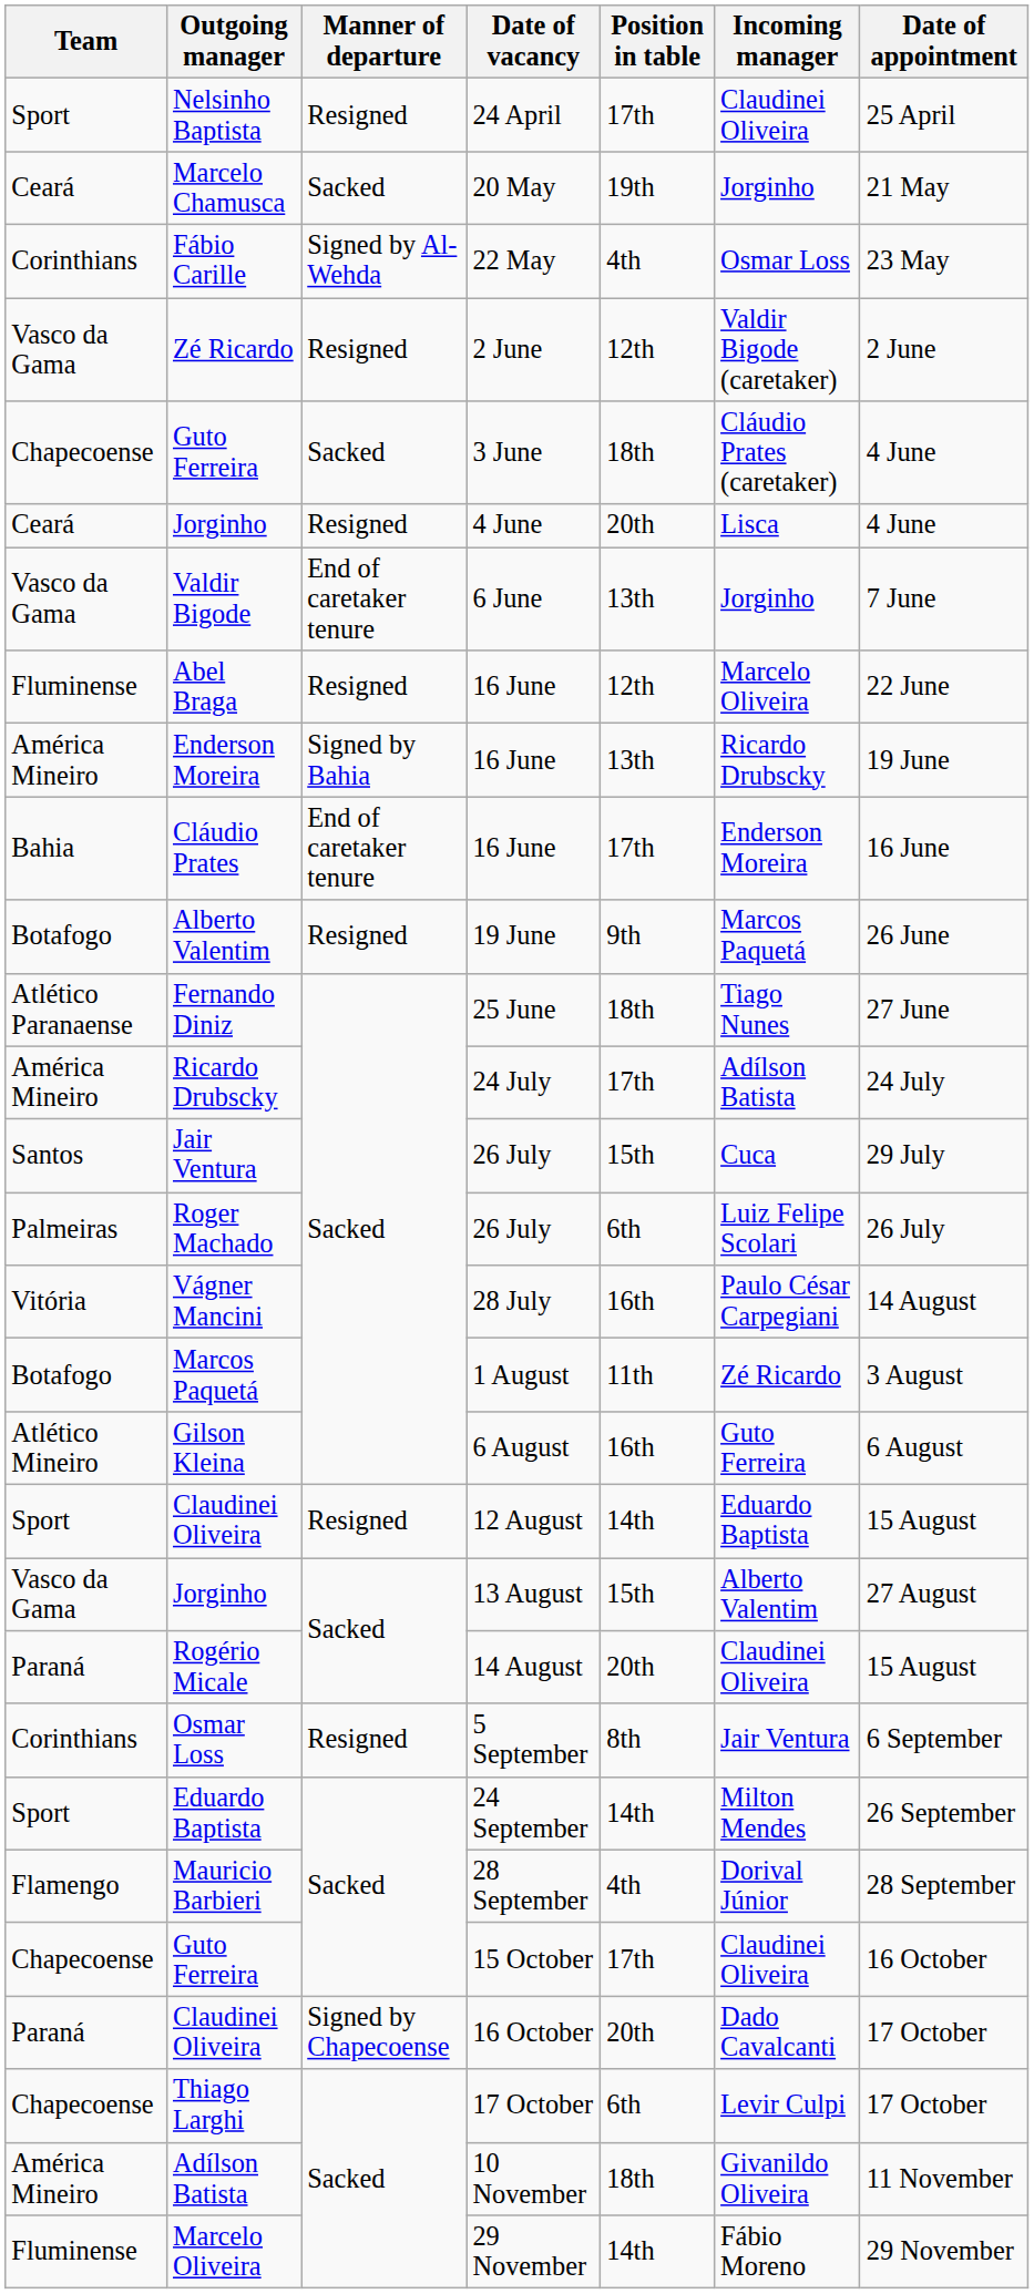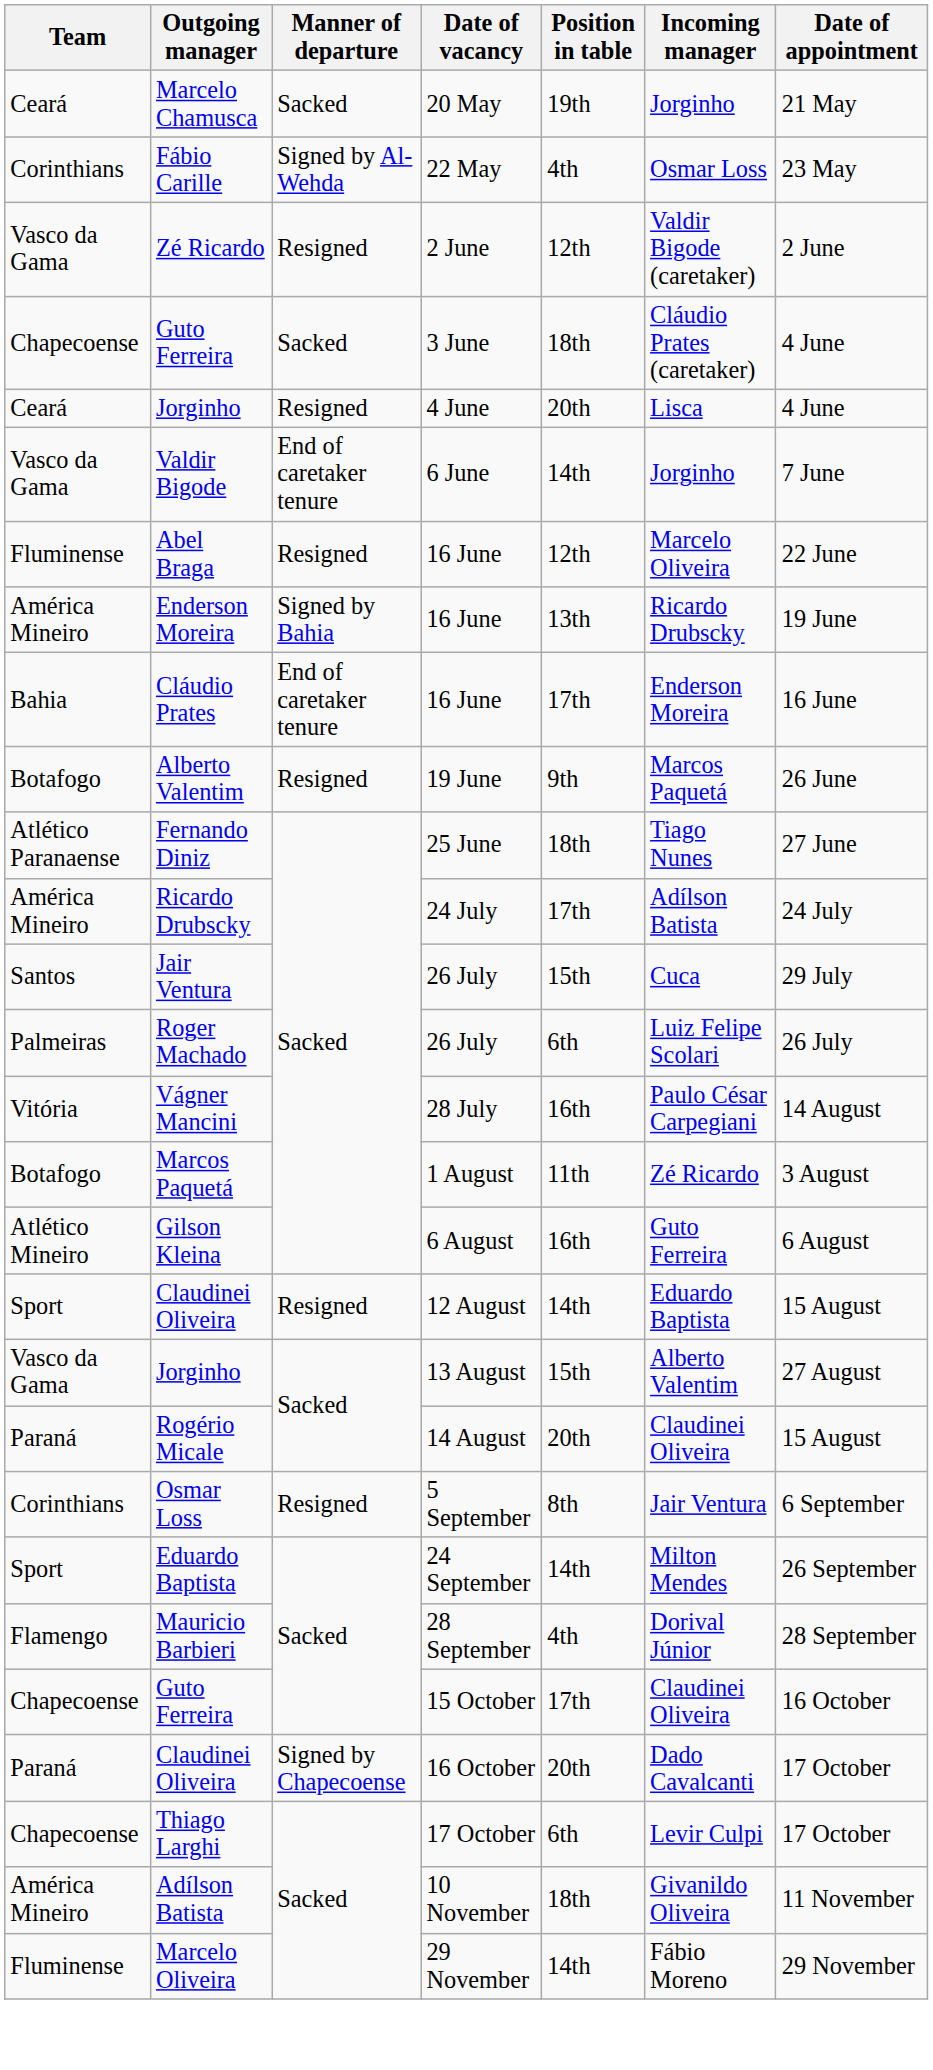- row: Sport | Nelsinho Baptista | Resigned | 24 April | 17th | Claudinei Oliveira | 25 April
Valdir Bigode | Position in table: 13th -> 14th
